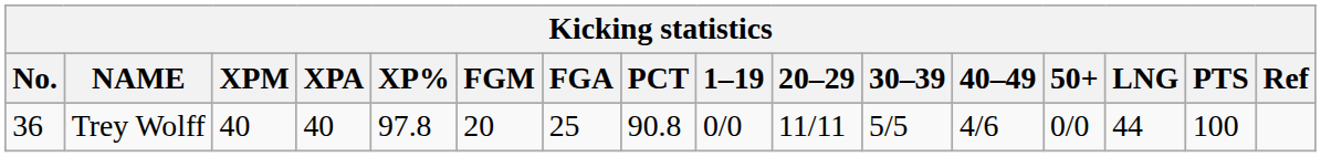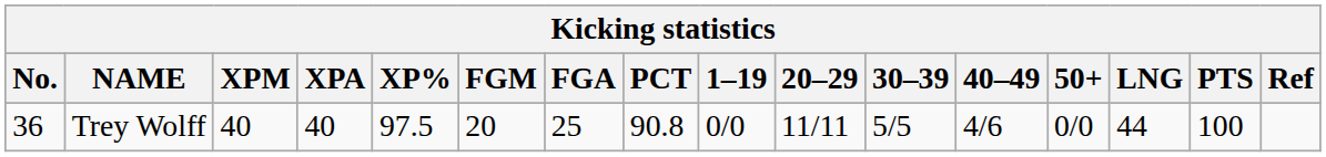Trey Wolff | XP%: 97.8 -> 97.5
